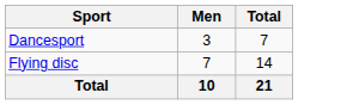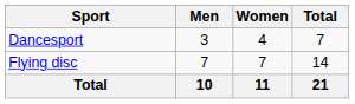+ column: Women | 4 | 7 | 11
